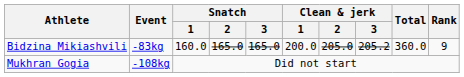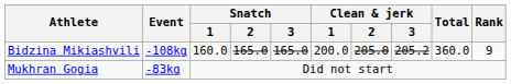Bidzina Mikiashvili | Event: -83kg -> -108kg
Mukhran Gogia | Event: -108kg -> -83kg
